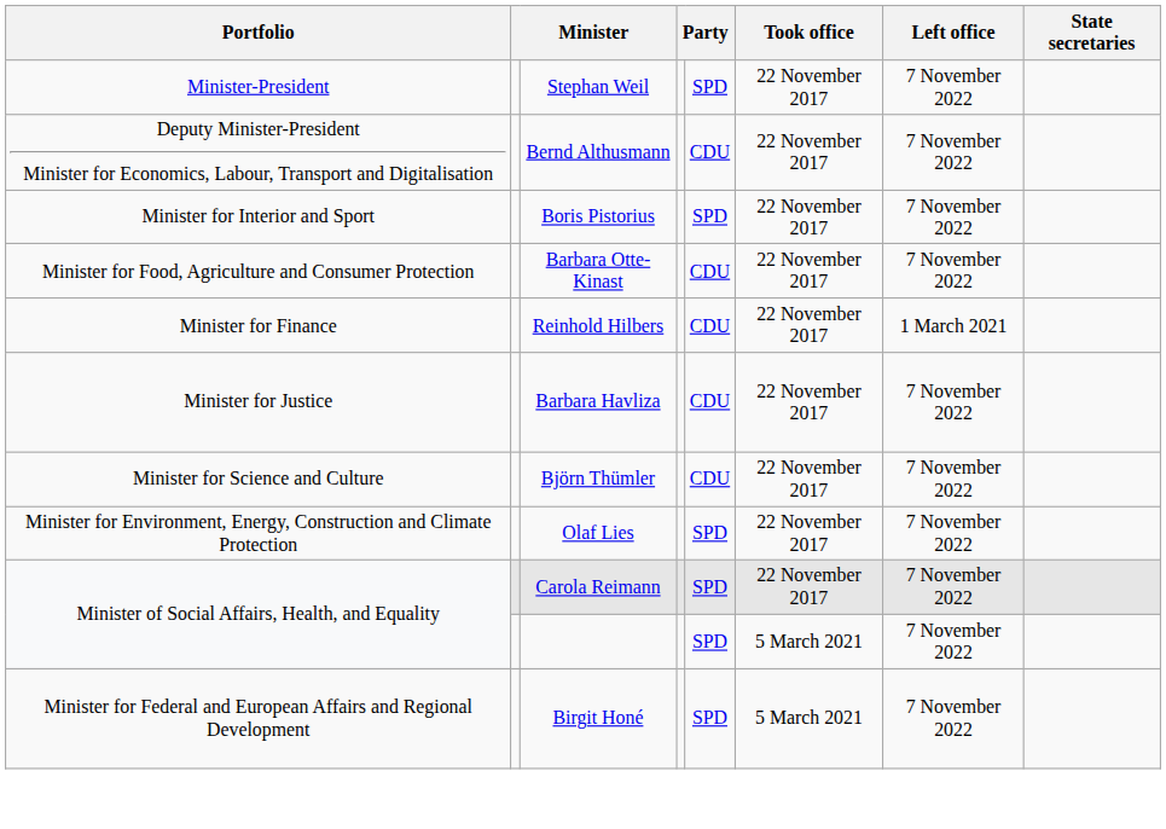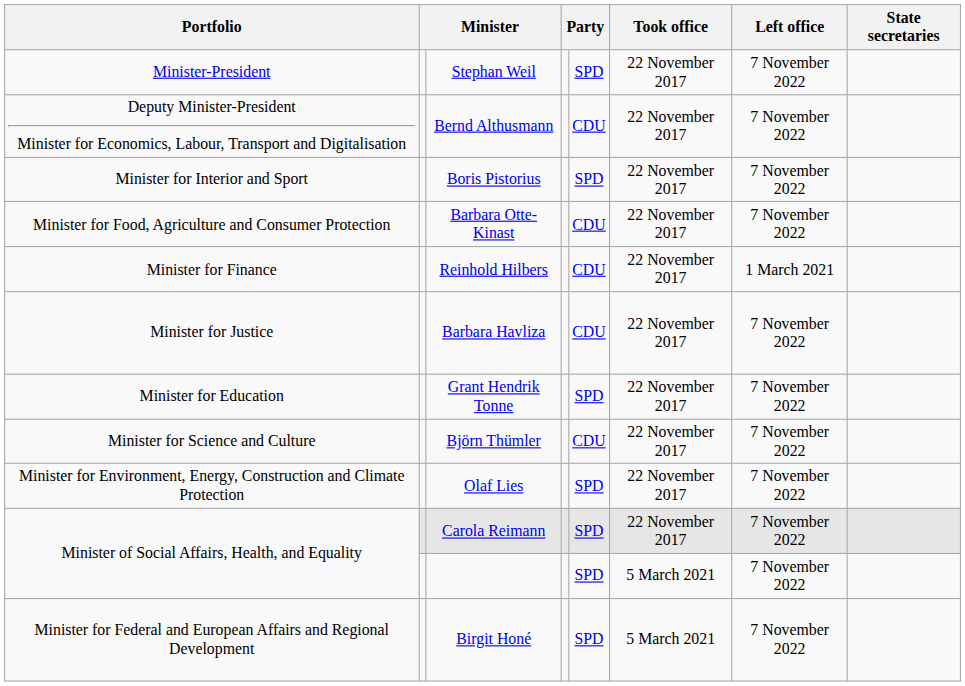+ row: Minister for Education | Grant Hendrik Tonne | SPD | 22 November 2017 | 7 November 2022
